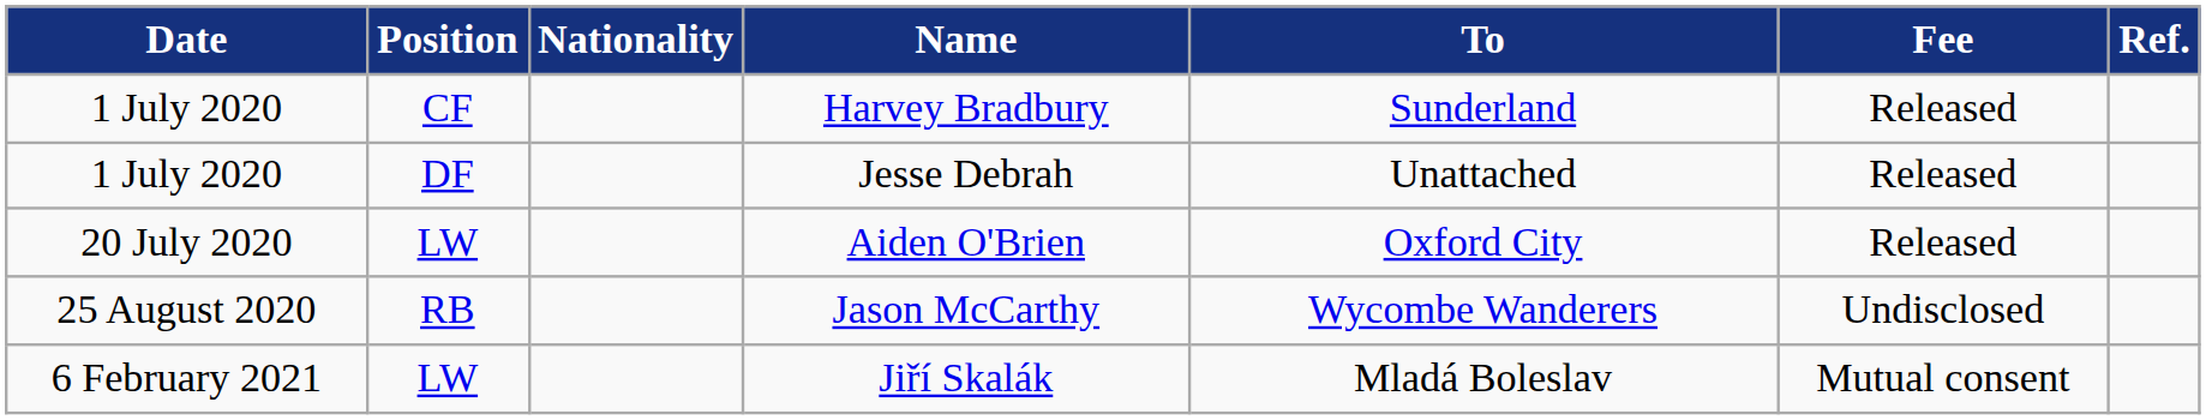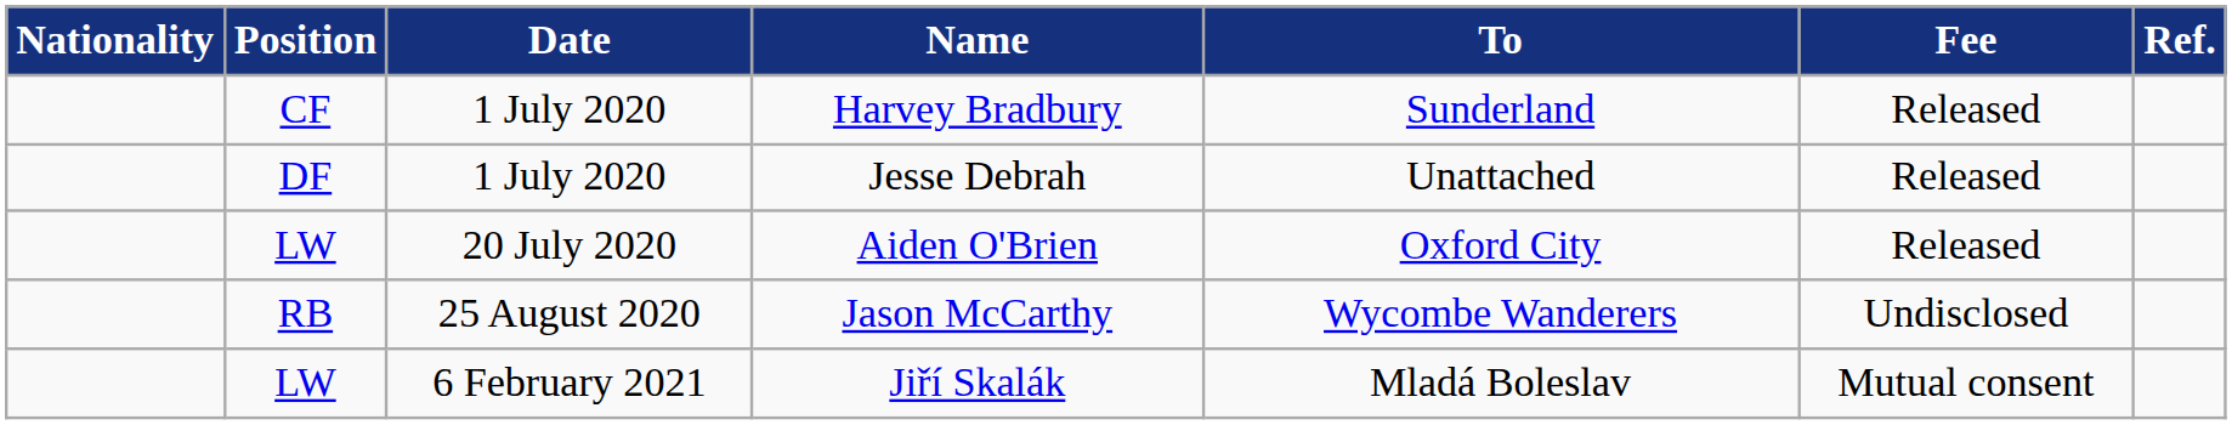columns swapped: Date <-> Nationality
